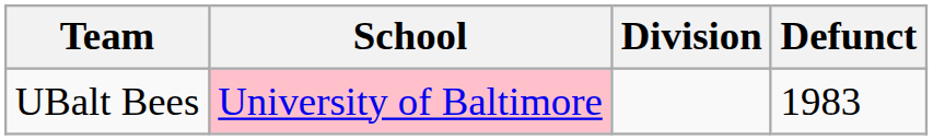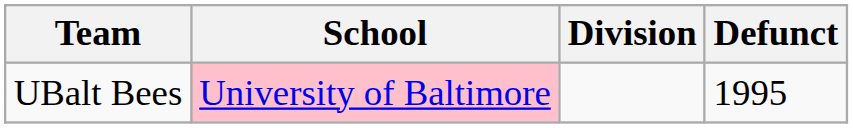UBalt Bees | Defunct: 1983 -> 1995
